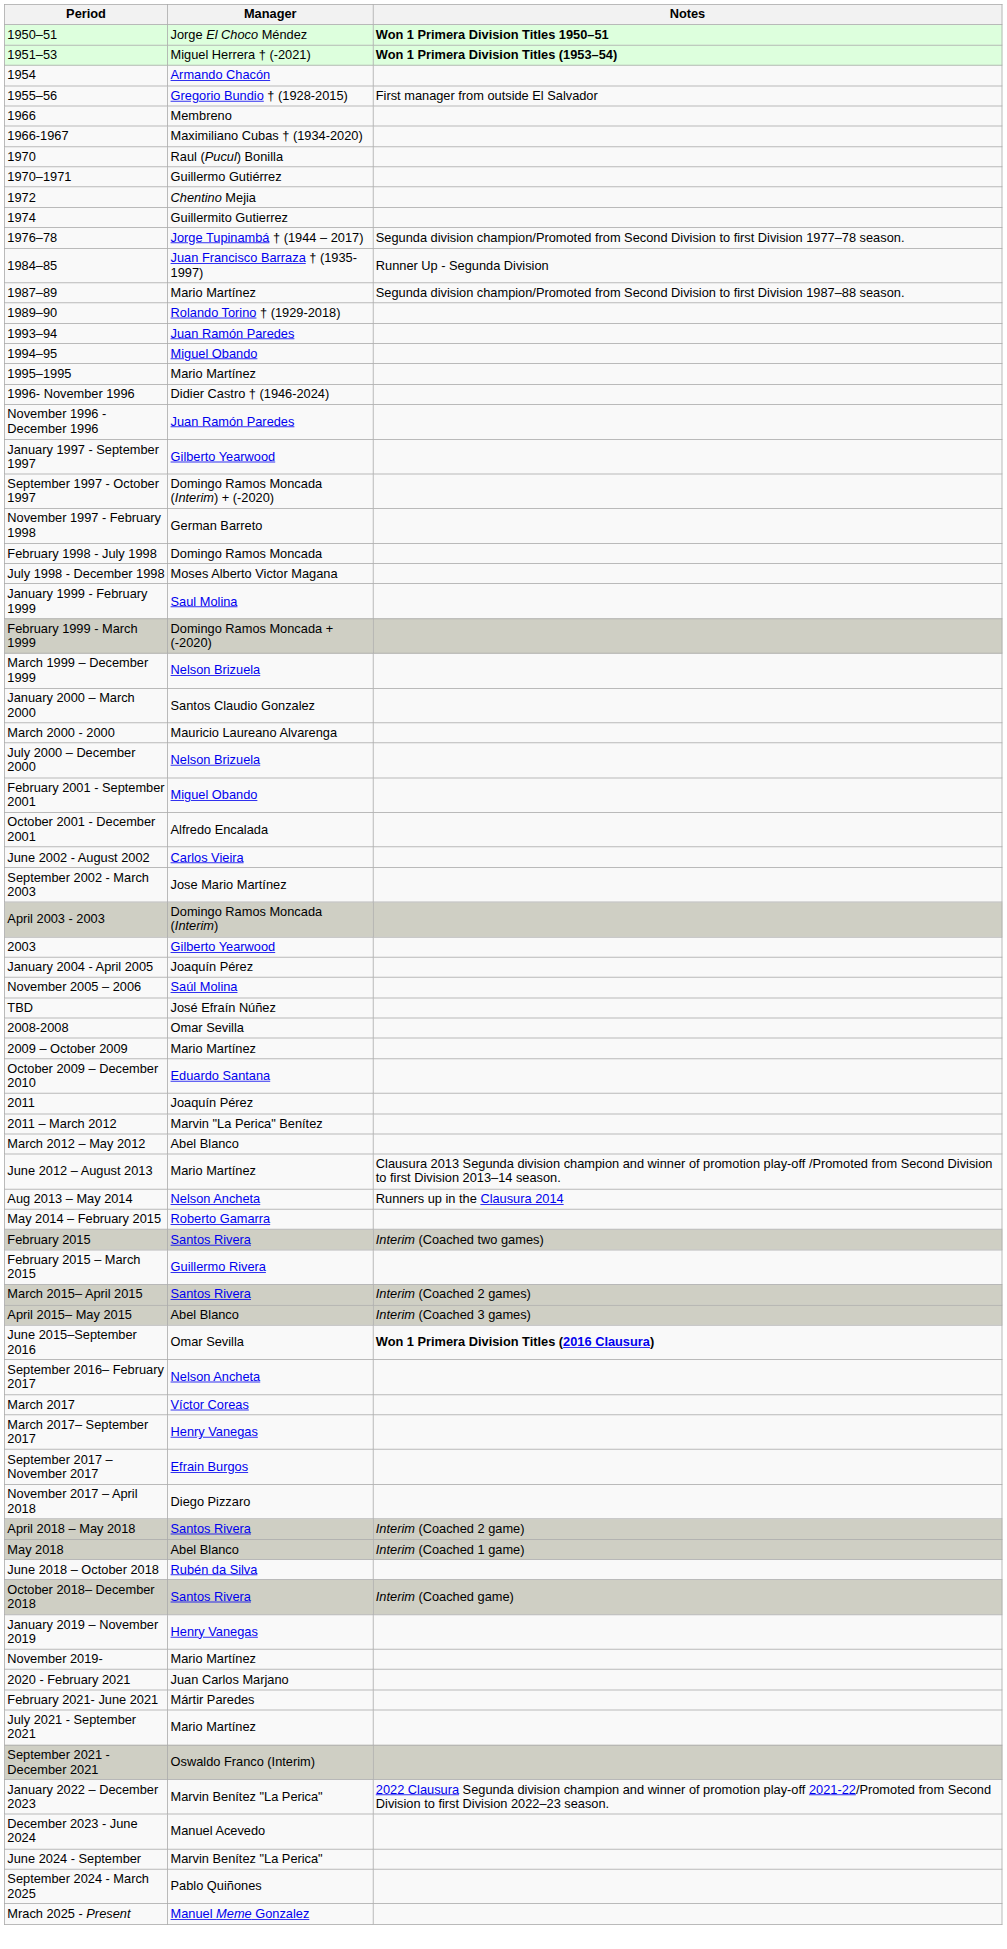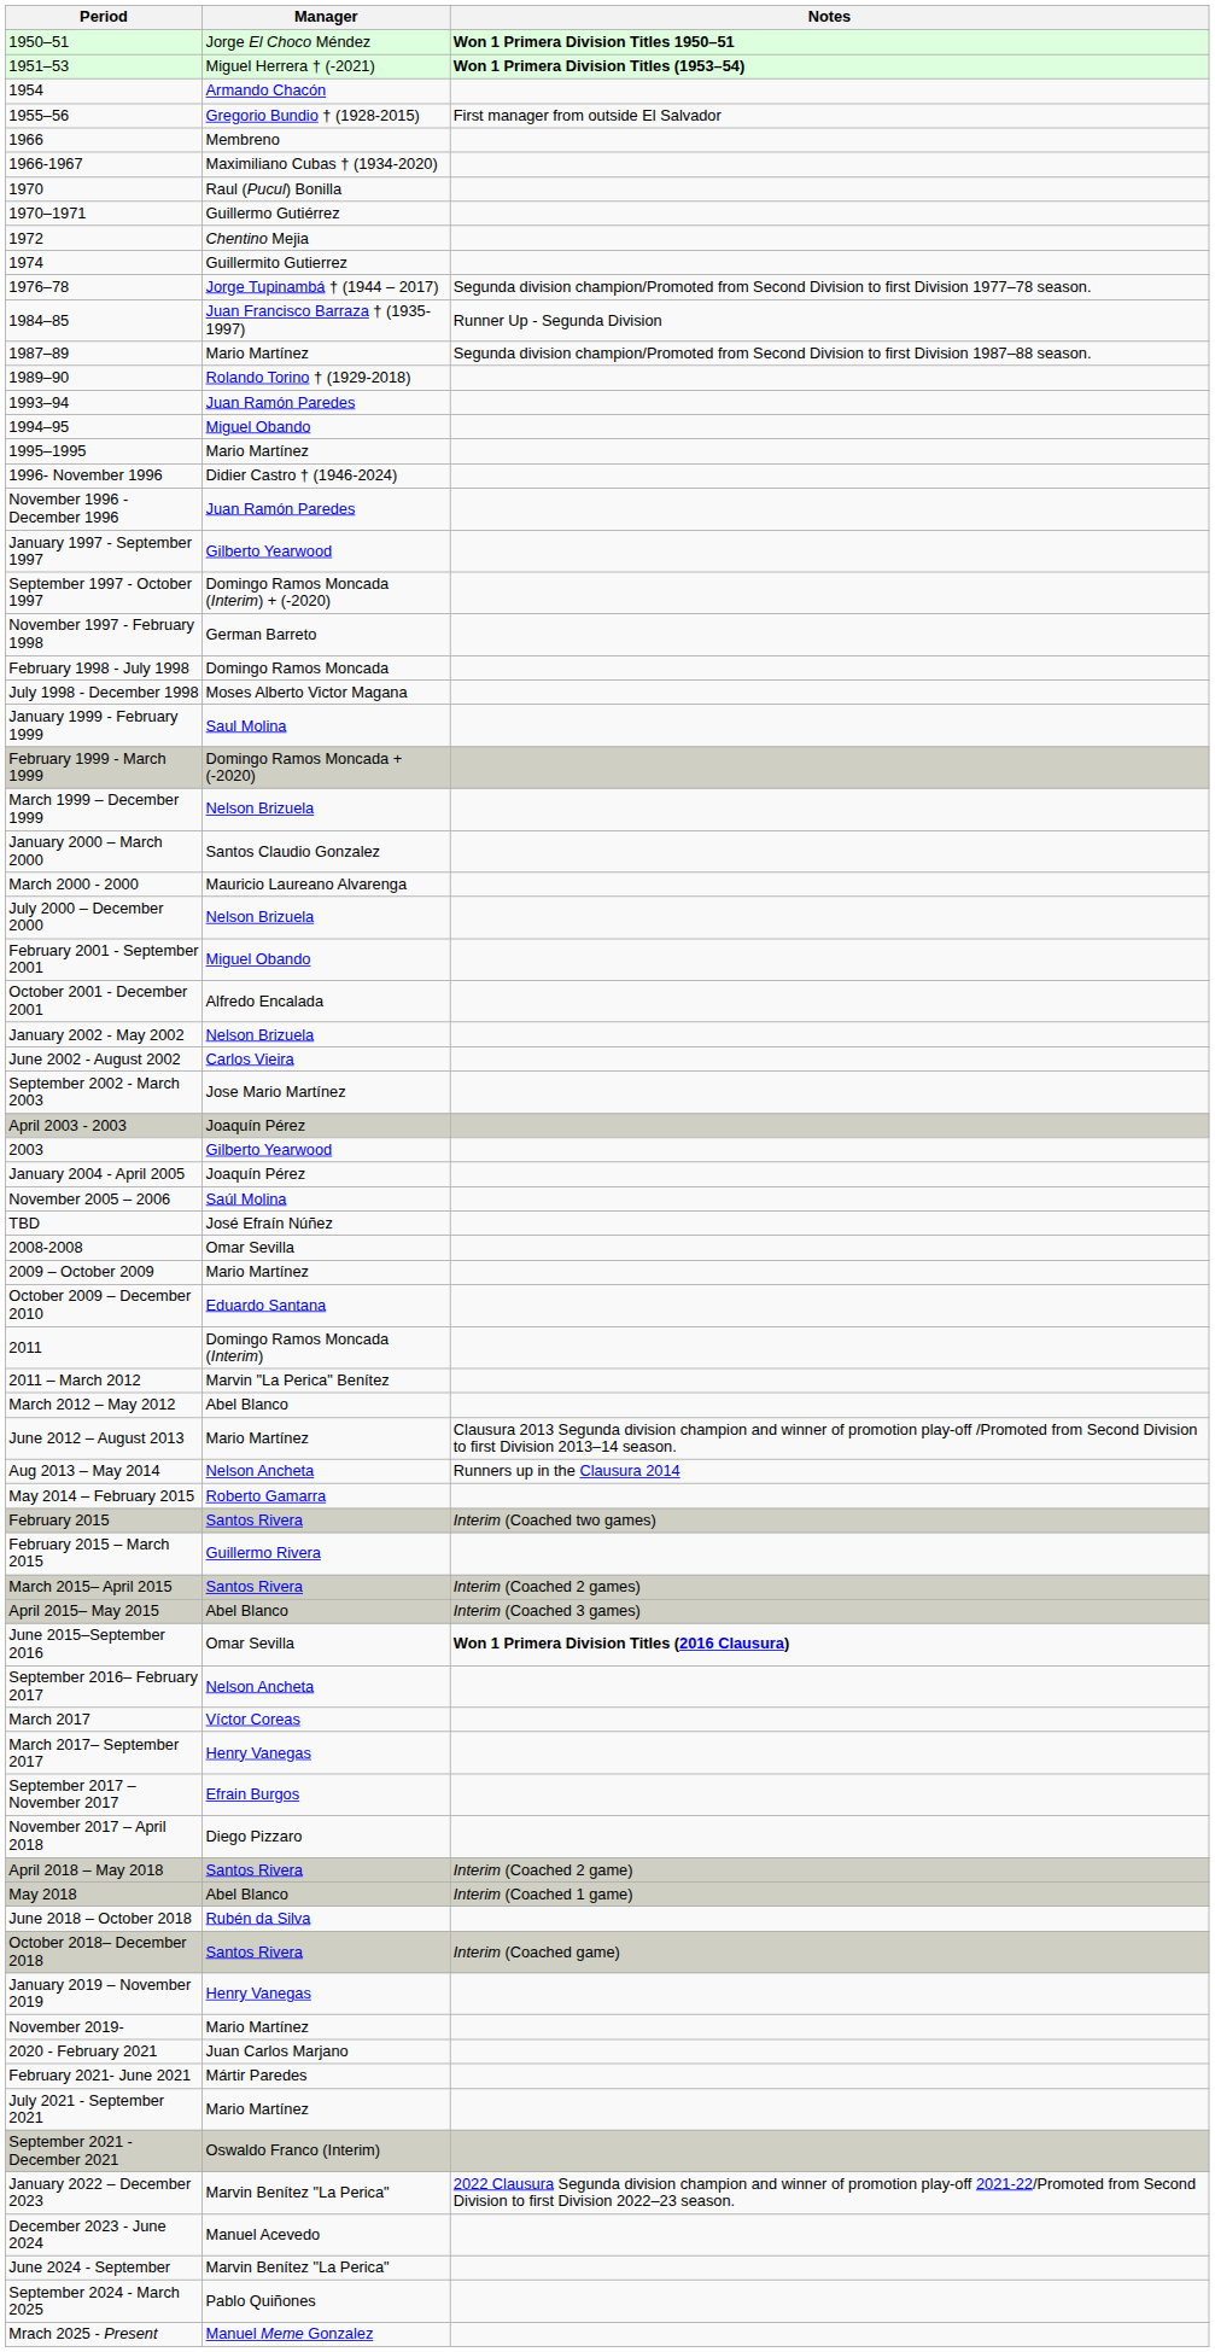+ row: January 2002 - May 2002 | Nelson Brizuela
April 2003 - 2003 | Manager: Domingo Ramos Moncada (Interim) -> Joaquín Pérez
2011 | Manager: Joaquín Pérez -> Domingo Ramos Moncada (Interim)
